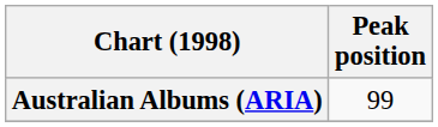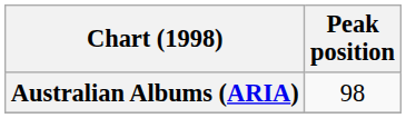Australian Albums (ARIA) | Peak position: 99 -> 98
